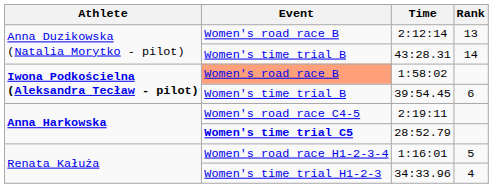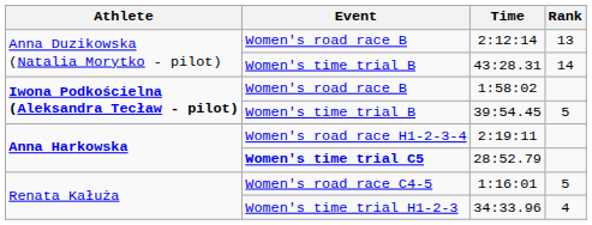1:58:02 | Event: lightsalmon background -> no background
39:54.45 | Rank: 6 -> 5
2:19:11 | Event: Women's road race C4-5 -> Women's road race H1-2-3-4
1:16:01 | Event: Women's road race H1-2-3-4 -> Women's road race C4-5
